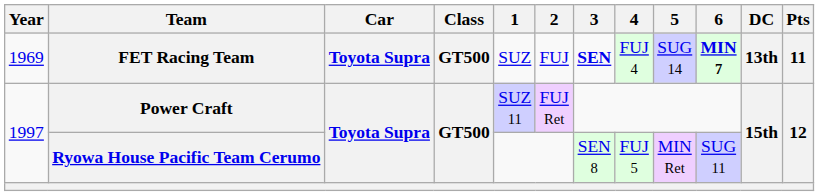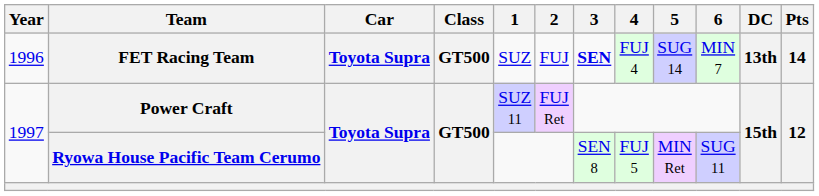FET Racing Team | Year: 1969 -> 1996
FET Racing Team | 6: bold -> normal
FET Racing Team | Pts: 11 -> 14
